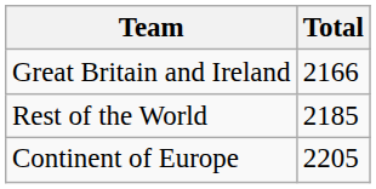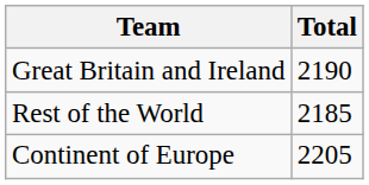Great Britain and Ireland | Total: 2166 -> 2190
